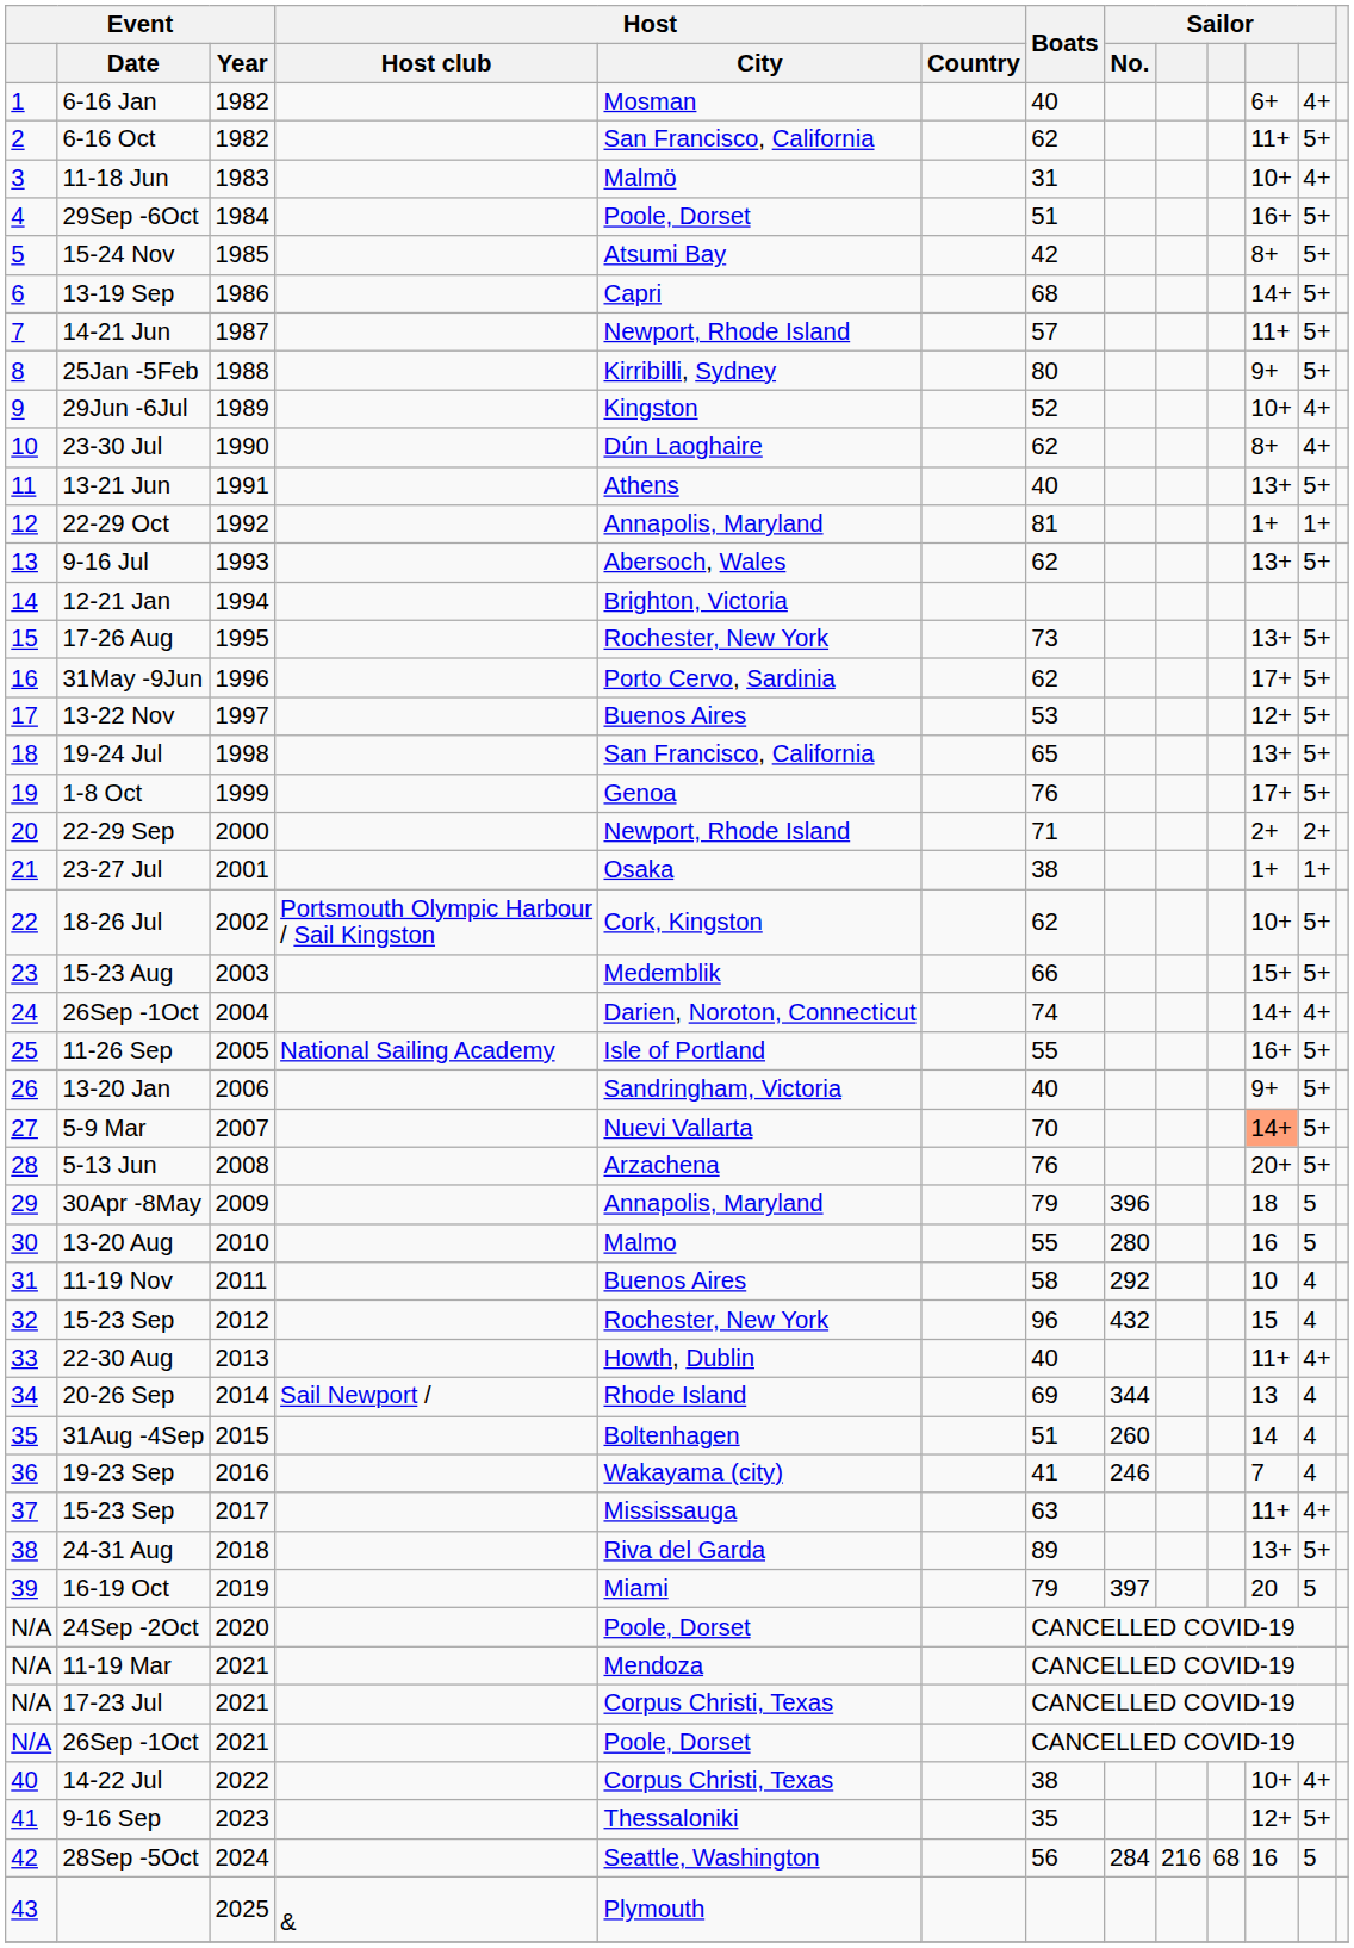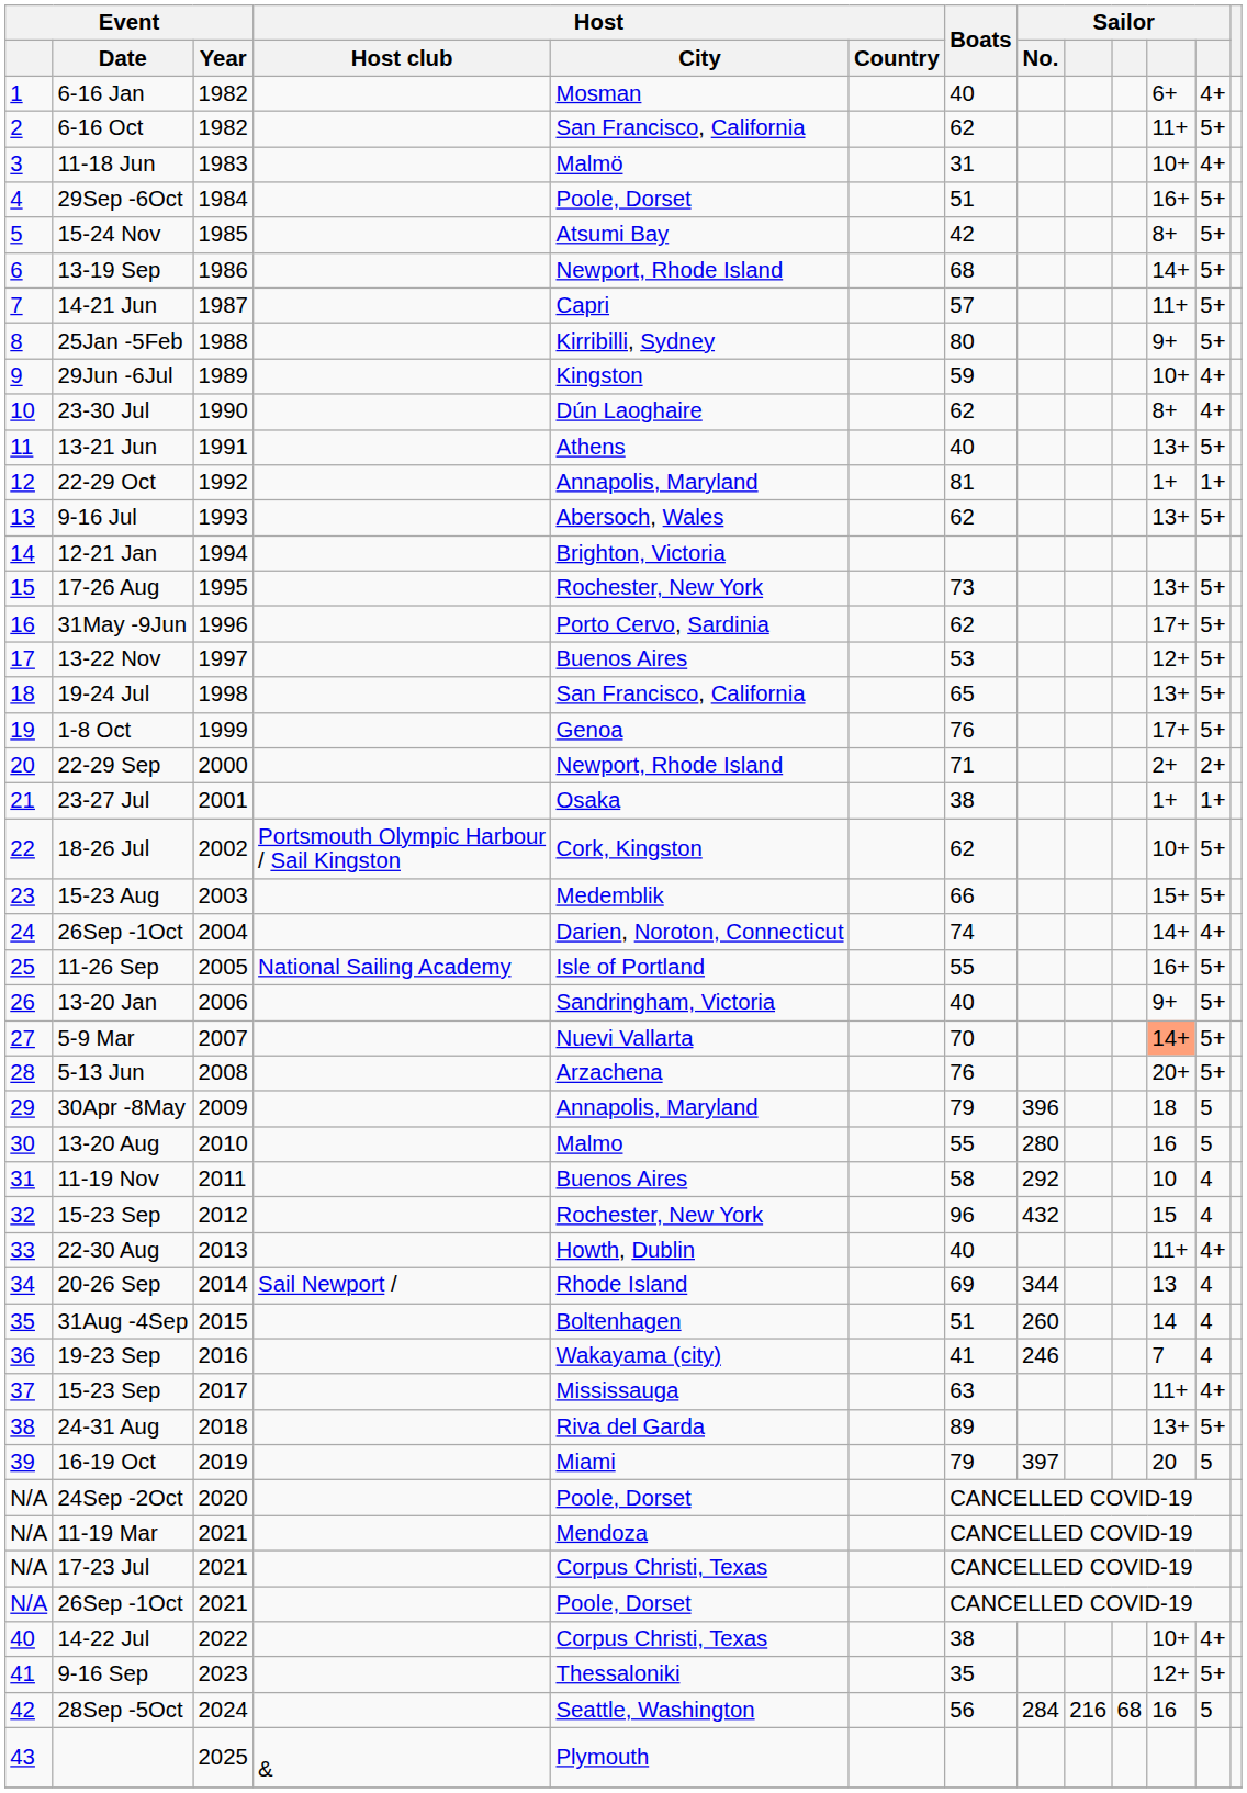13-19 Sep | Host / City: Capri -> Newport, Rhode Island
14-21 Jun | Host / City: Newport, Rhode Island -> Capri
29Jun -6Jul | Boats: 52 -> 59
